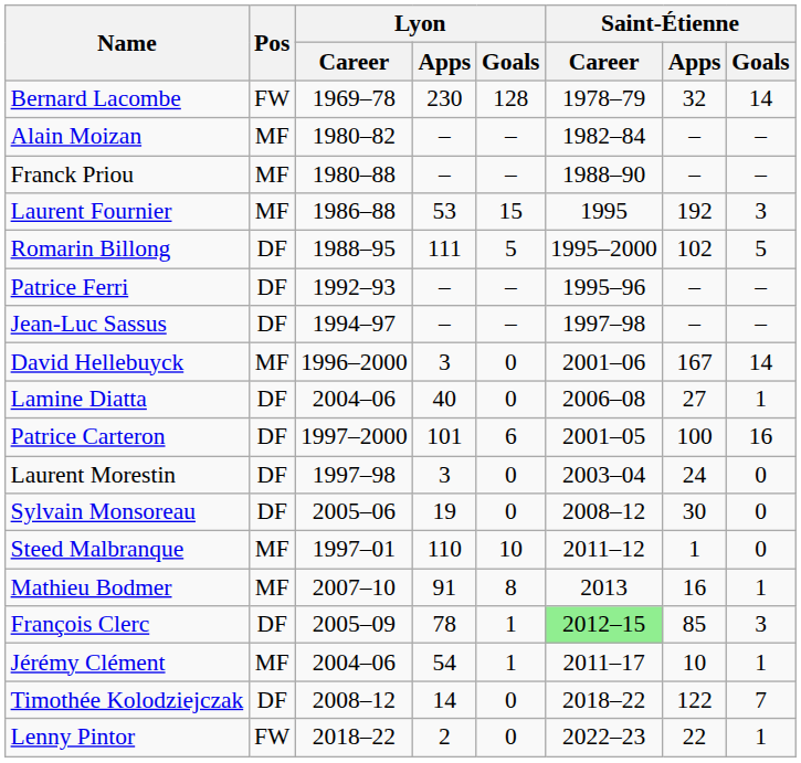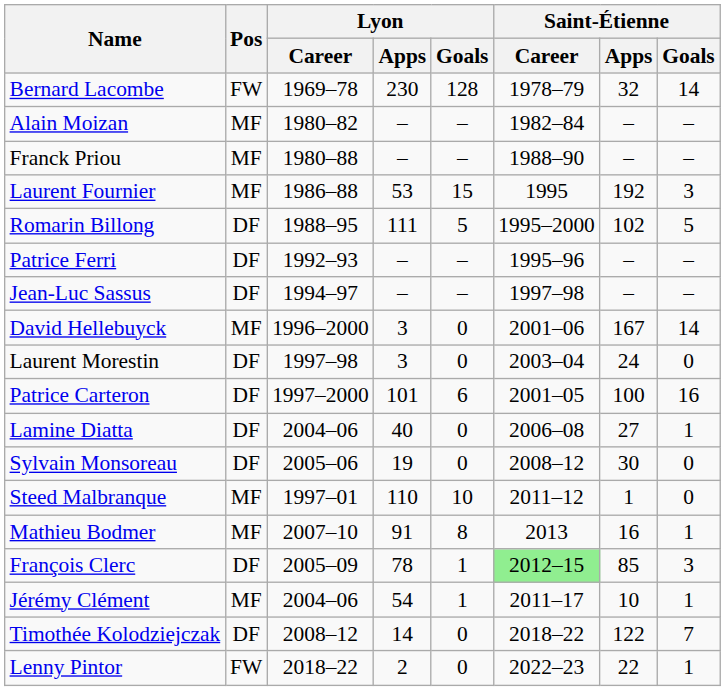rows swapped: Laurent Morestin <-> Lamine Diatta
